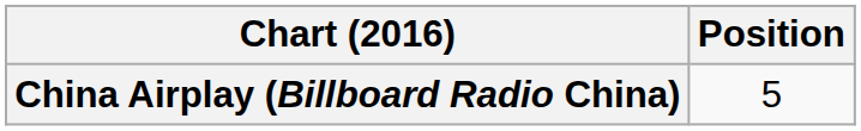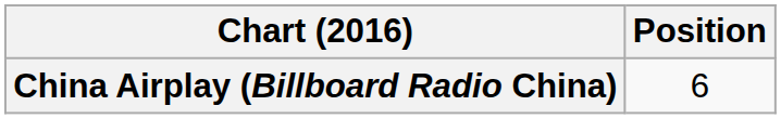China Airplay (Billboard Radio China) | Position: 5 -> 6
